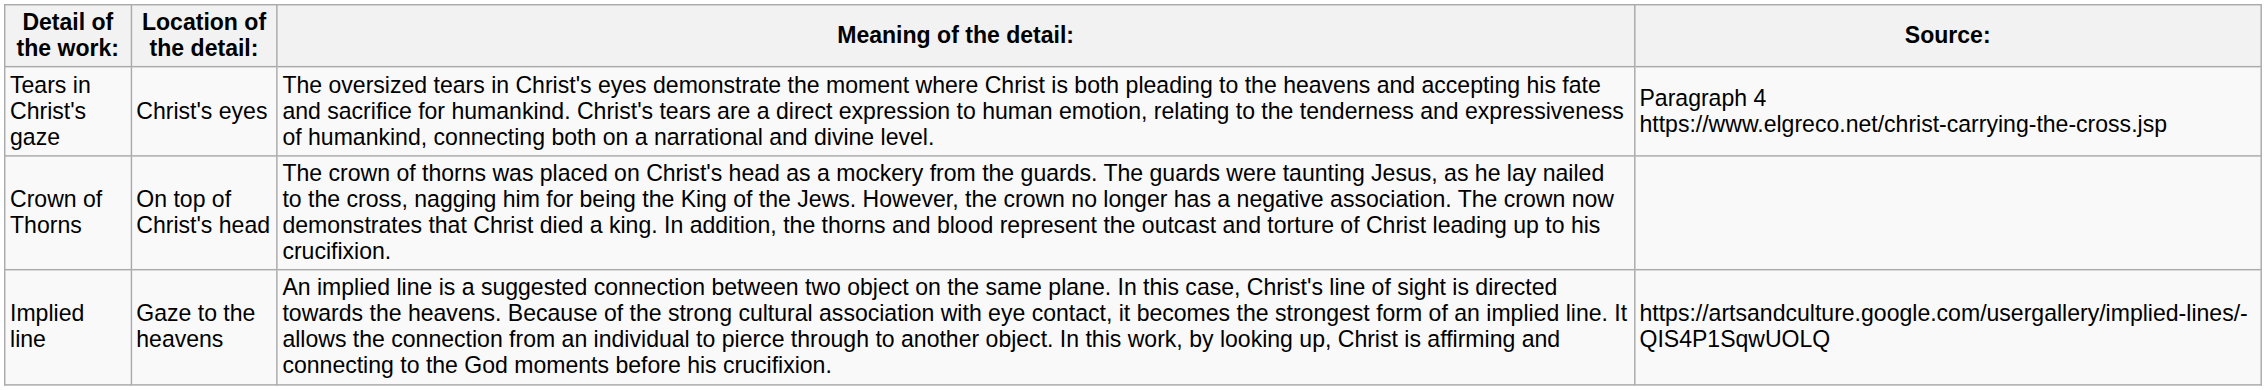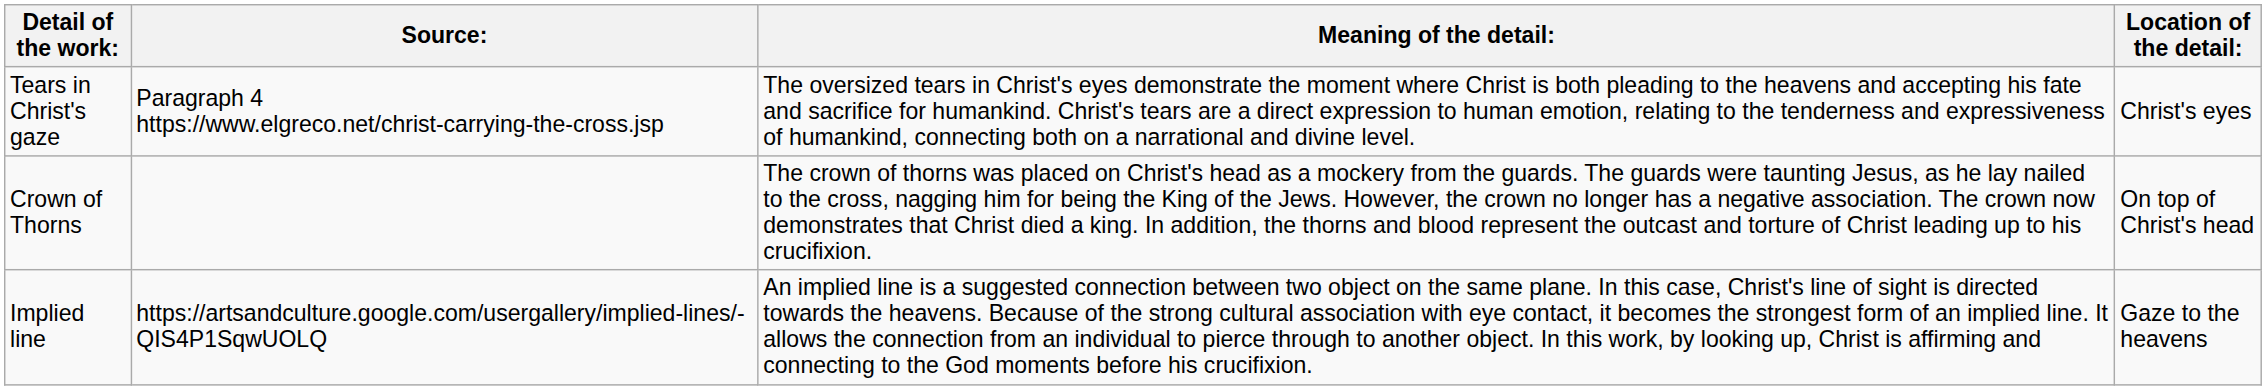columns swapped: Location of the detail: <-> Source:
